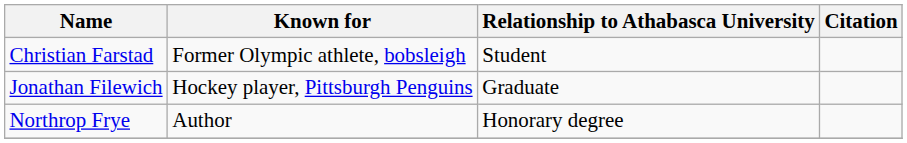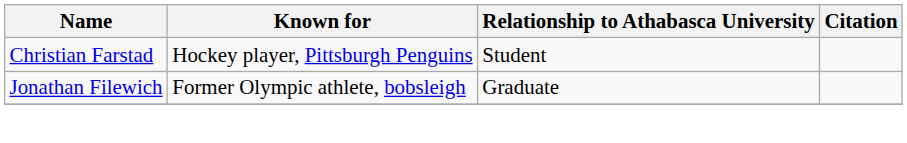Christian Farstad | Known for: Former Olympic athlete, bobsleigh -> Hockey player, Pittsburgh Penguins
Jonathan Filewich | Known for: Hockey player, Pittsburgh Penguins -> Former Olympic athlete, bobsleigh
- row: Northrop Frye | Author | Honorary degree
